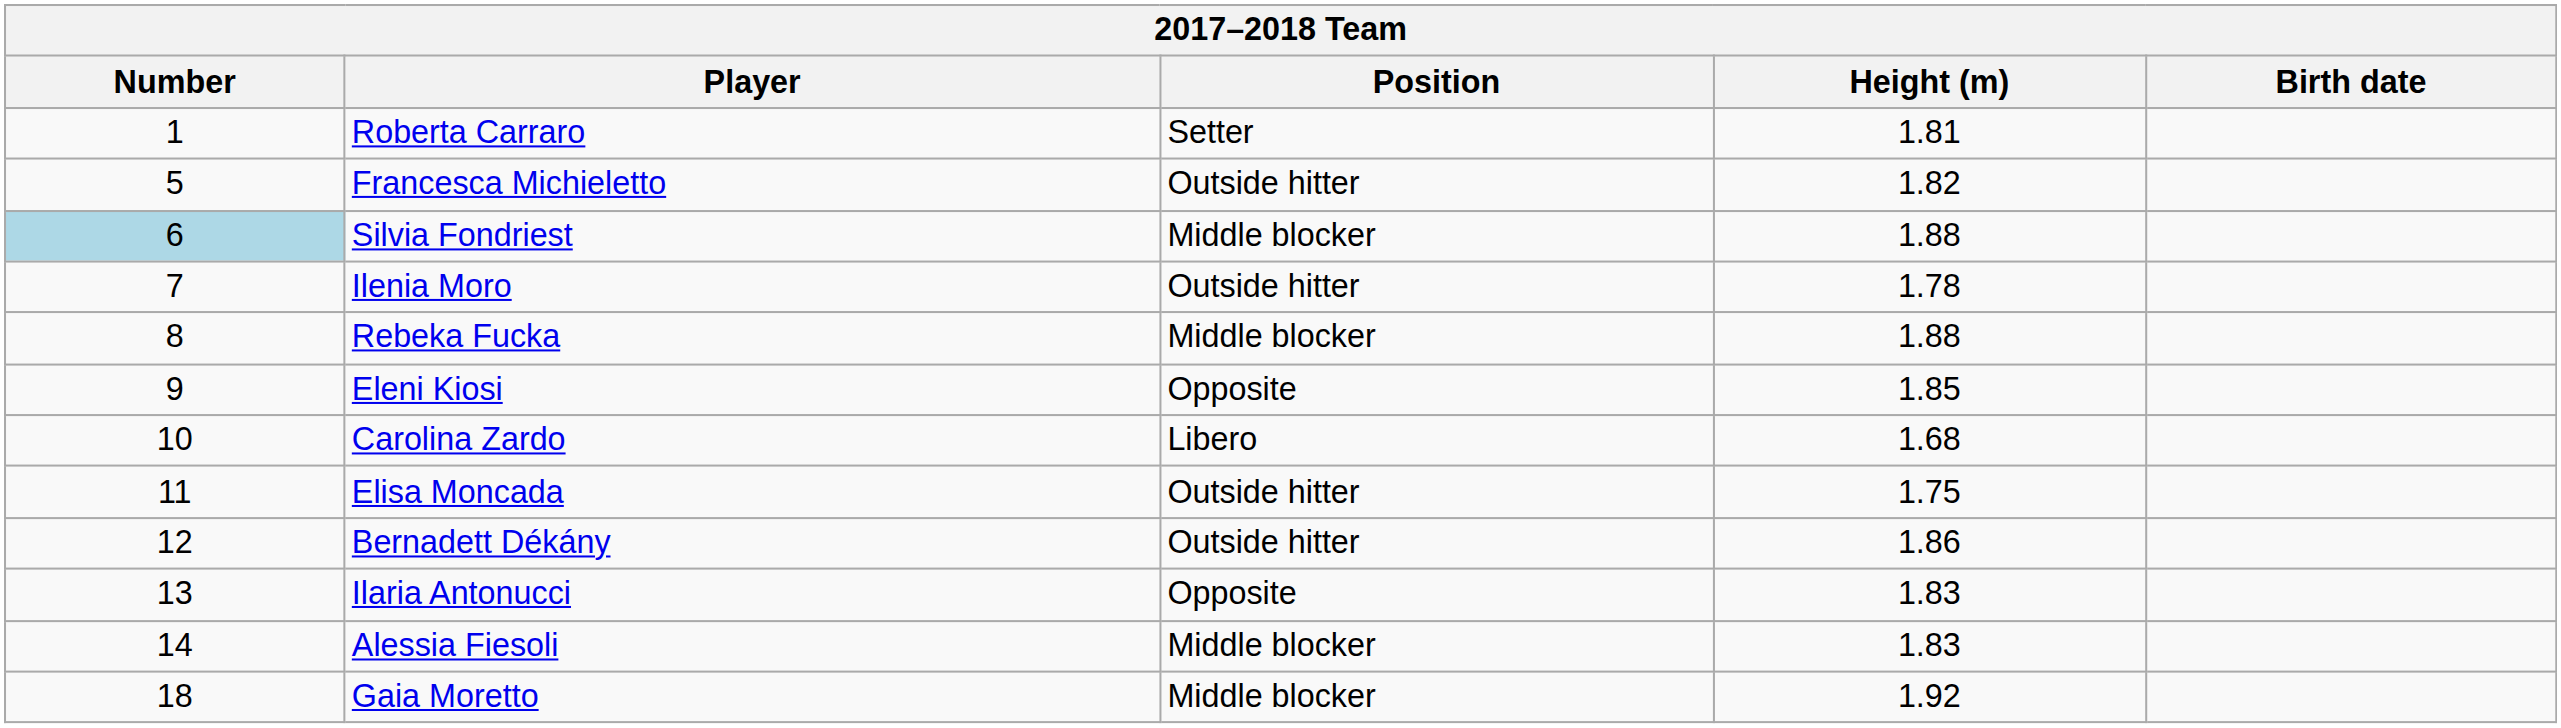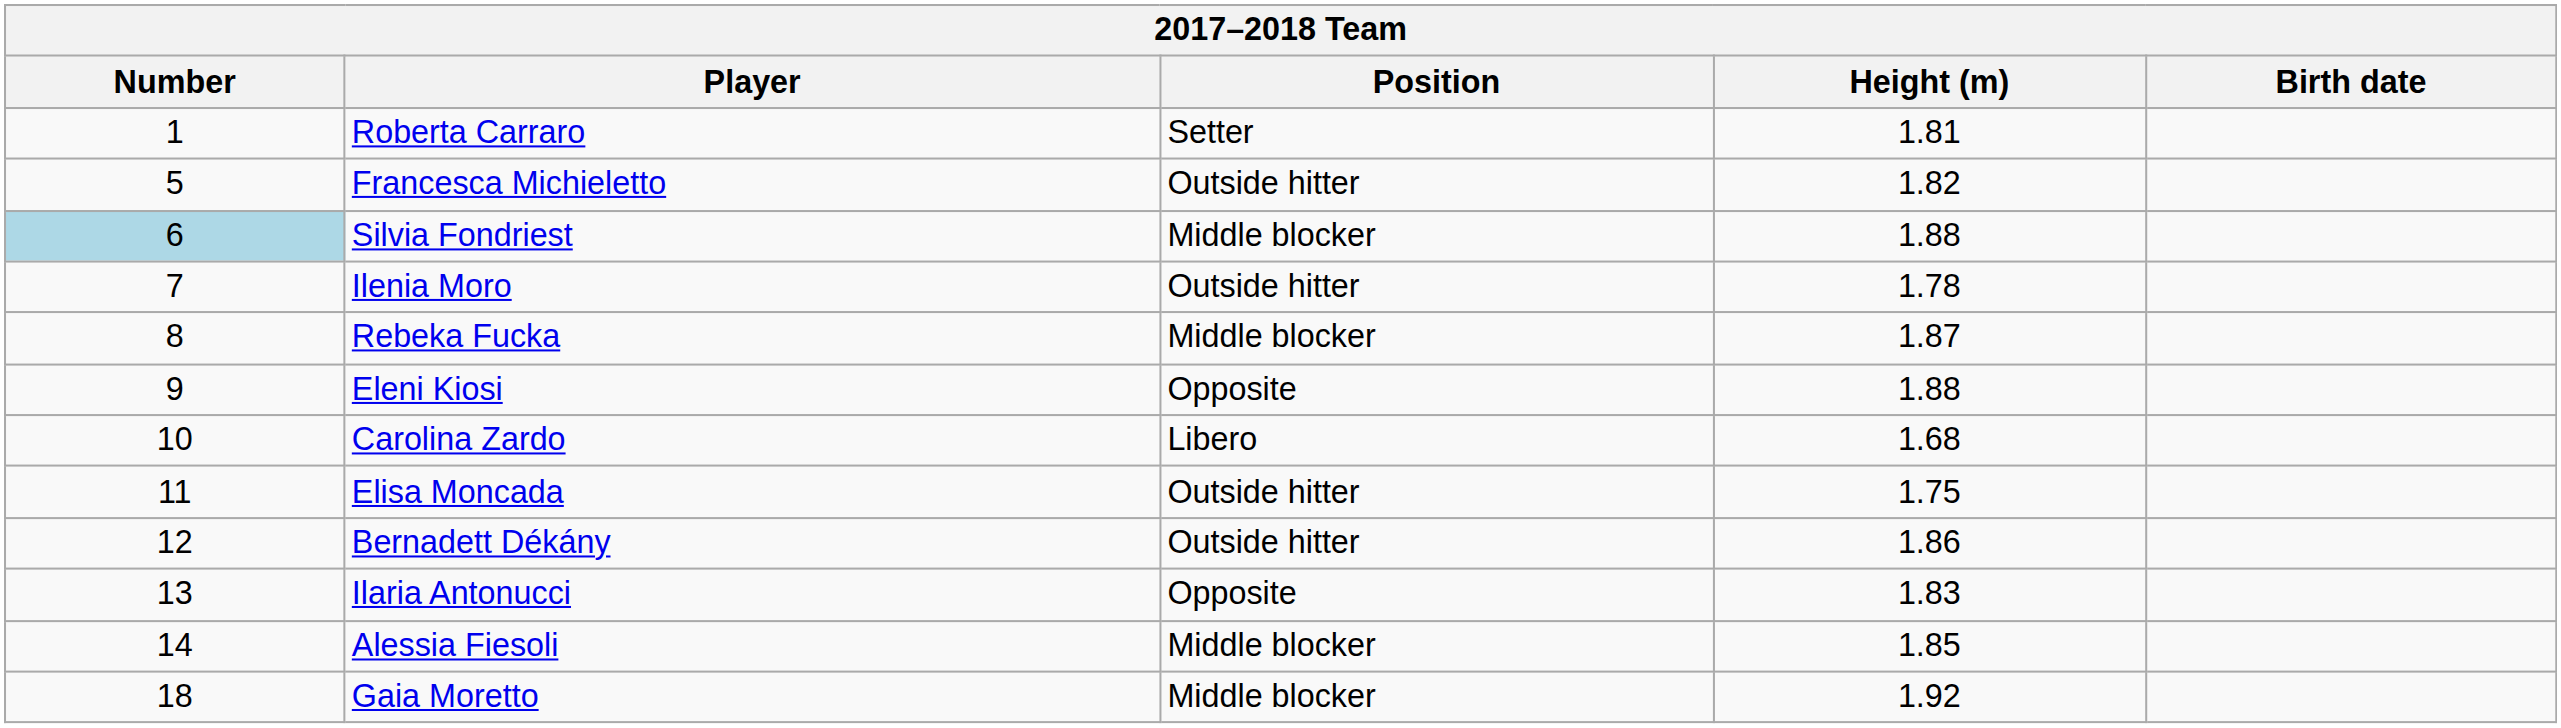Rebeka Fucka | Height (m): 1.88 -> 1.87
Eleni Kiosi | Height (m): 1.85 -> 1.88
Alessia Fiesoli | Height (m): 1.83 -> 1.85
